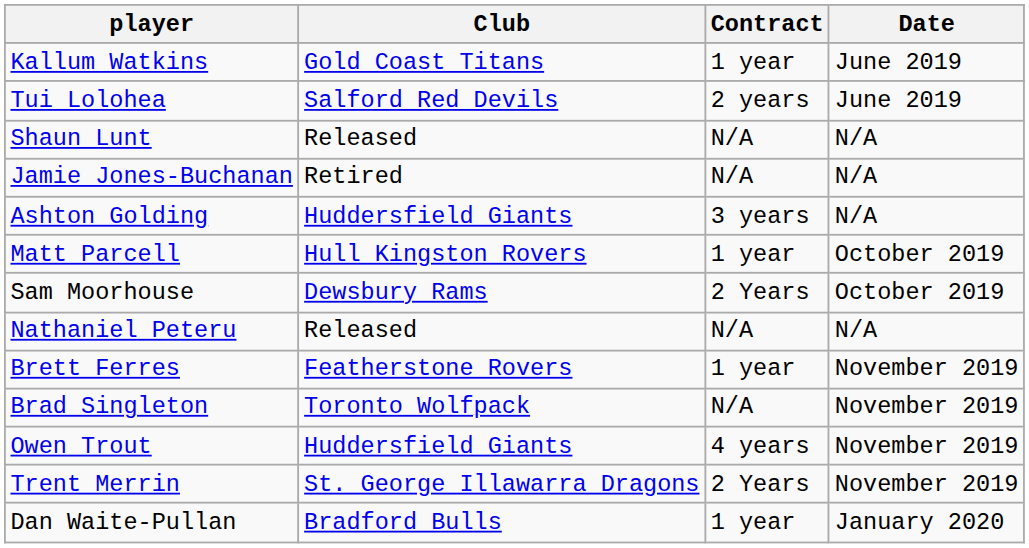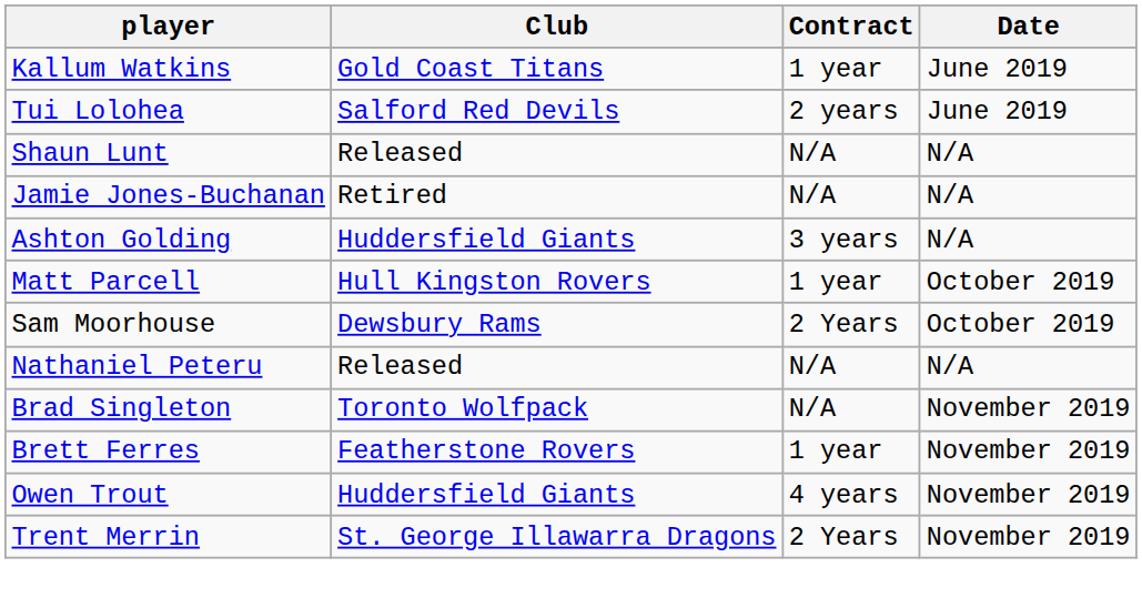rows swapped: Brett Ferres <-> Brad Singleton
- row: Dan Waite-Pullan | Bradford Bulls | 1 year | January 2020
